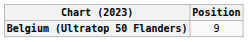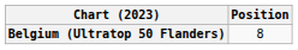Belgium (Ultratop 50 Flanders) | Position: 9 -> 8
